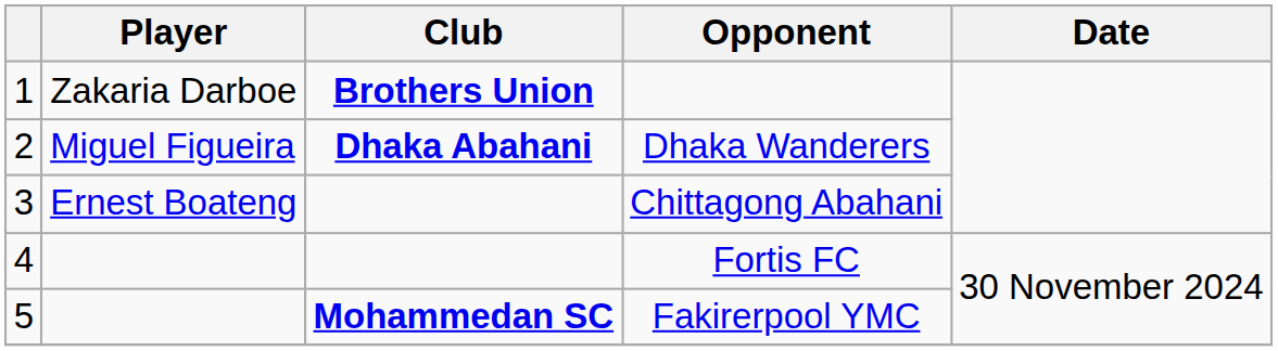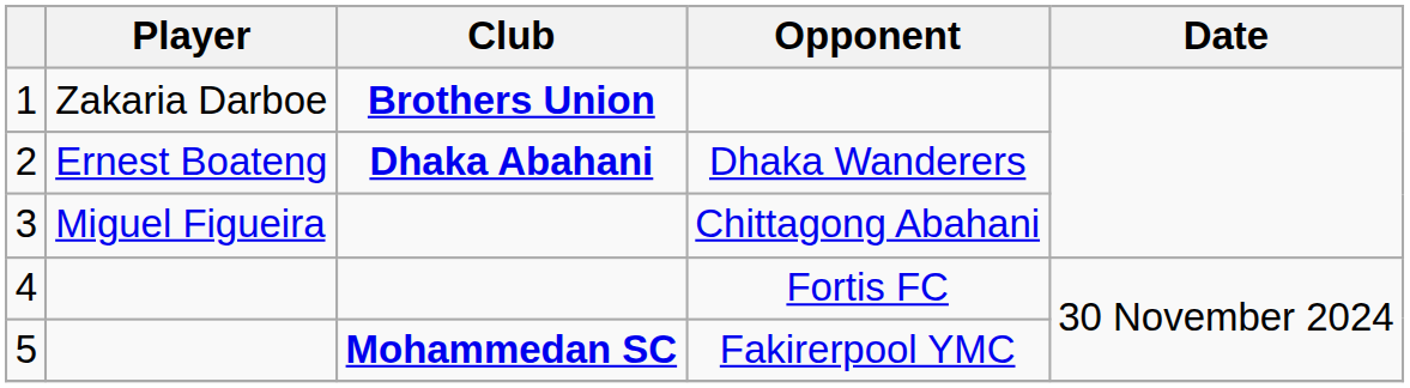Dhaka Wanderers | Player: Miguel Figueira -> Ernest Boateng
Chittagong Abahani | Player: Ernest Boateng -> Miguel Figueira
